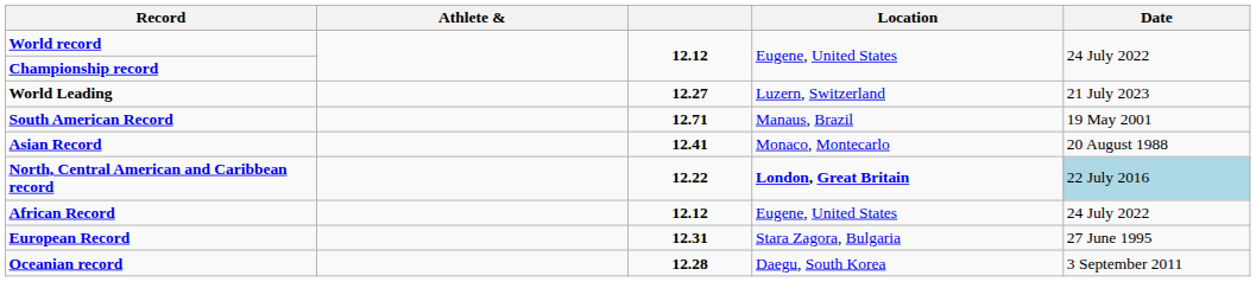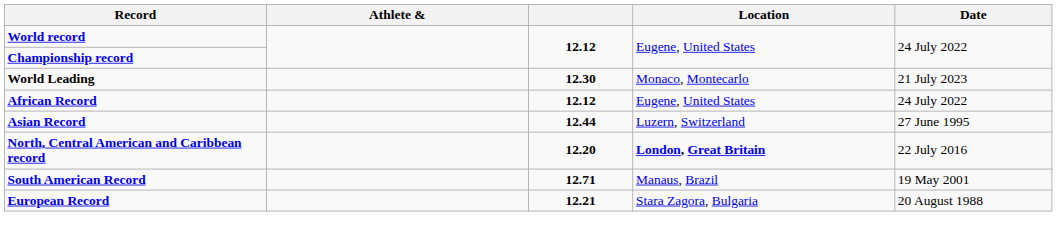World Leading | column 3: 12.27 -> 12.30
World Leading | Location: Luzern, Switzerland -> Monaco, Montecarlo
rows swapped: African Record <-> South American Record
Asian Record | column 3: 12.41 -> 12.44
Asian Record | Location: Monaco, Montecarlo -> Luzern, Switzerland
Asian Record | Date: 20 August 1988 -> 27 June 1995
North, Central American and Caribbean record | column 3: 12.22 -> 12.20
North, Central American and Caribbean record | Date: lightblue background -> no background
European Record | column 3: 12.31 -> 12.21
European Record | Date: 27 June 1995 -> 20 August 1988
- row: Oceanian record | 12.28 | Daegu, South Korea | 3 September 2011
